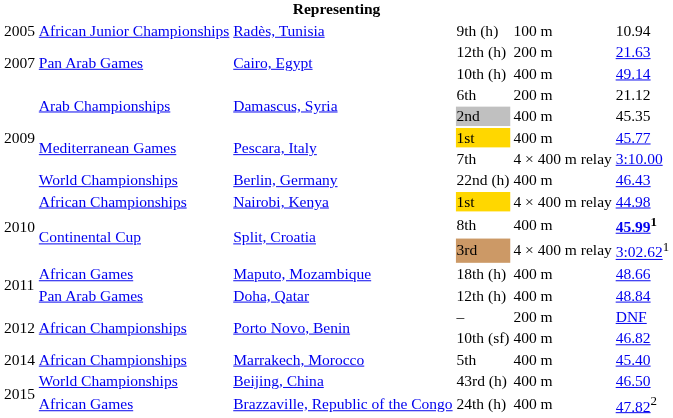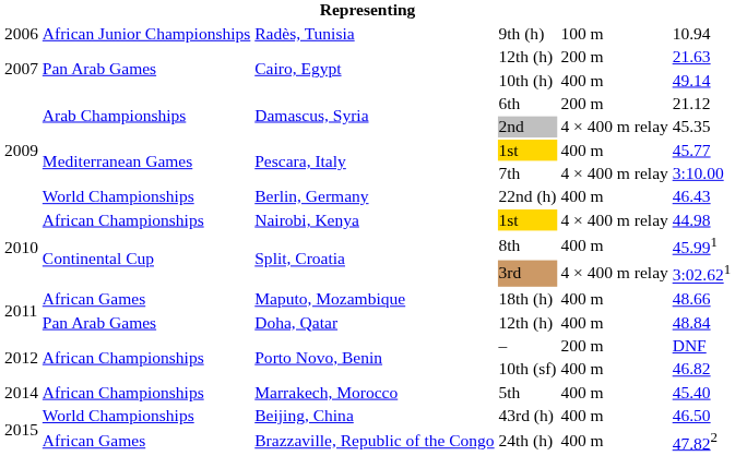9th (h) | column 1: 2005 -> 2006
2nd | column 5: 400 m -> 4 × 400 m relay
8th | column 6: bold -> normal
